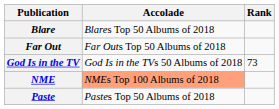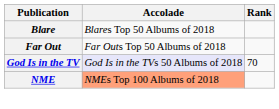God Is in the TV | Accolade: no background -> lavender background
God Is in the TV | Rank: 73 -> 70
- row: Paste | Pastes Top 50 Albums of 2018
